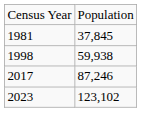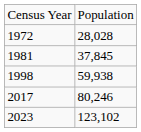+ row: 1972 | 28,028
2017 | column 2: 87,246 -> 80,246
